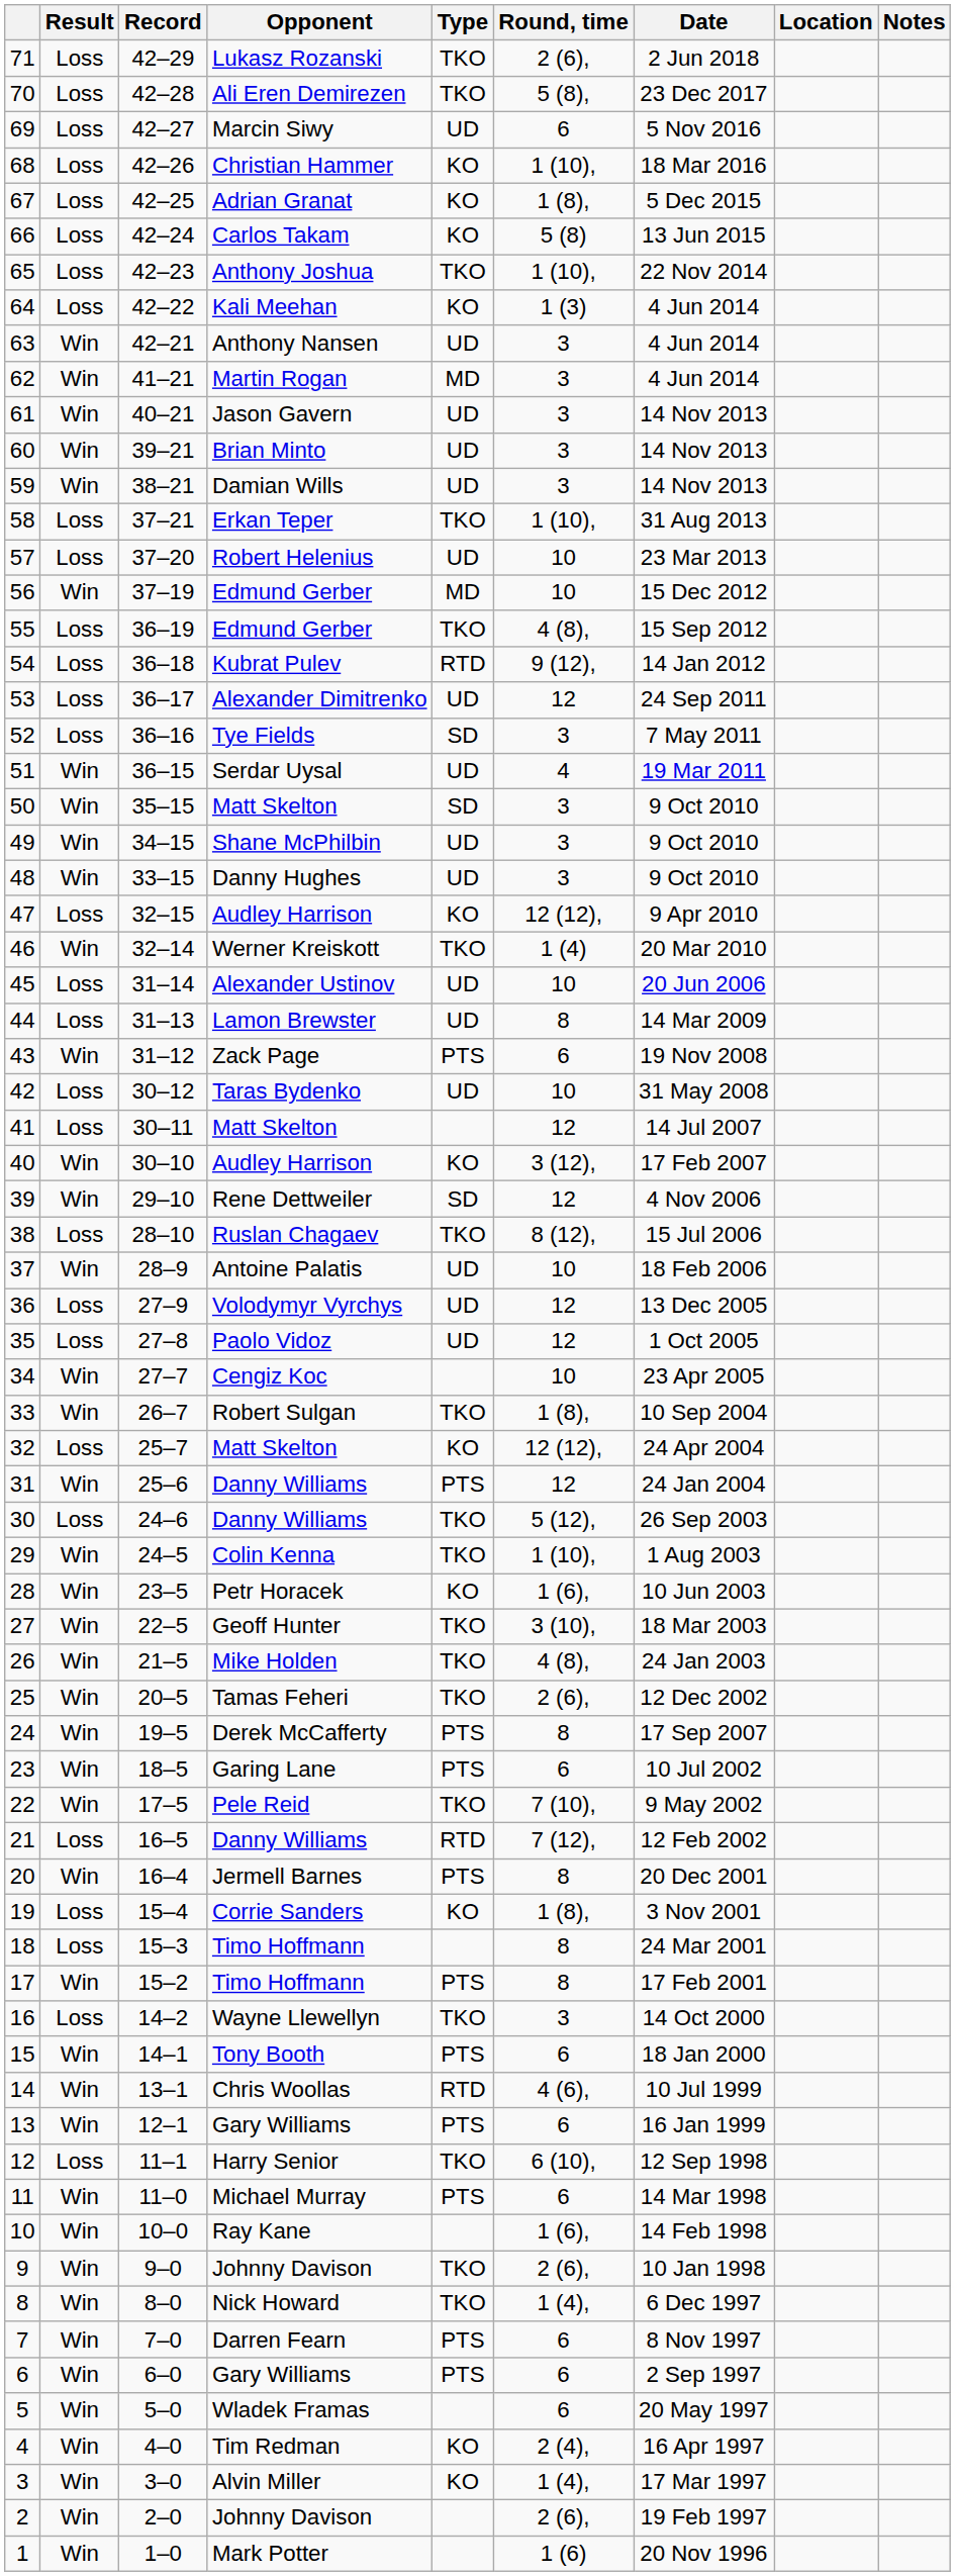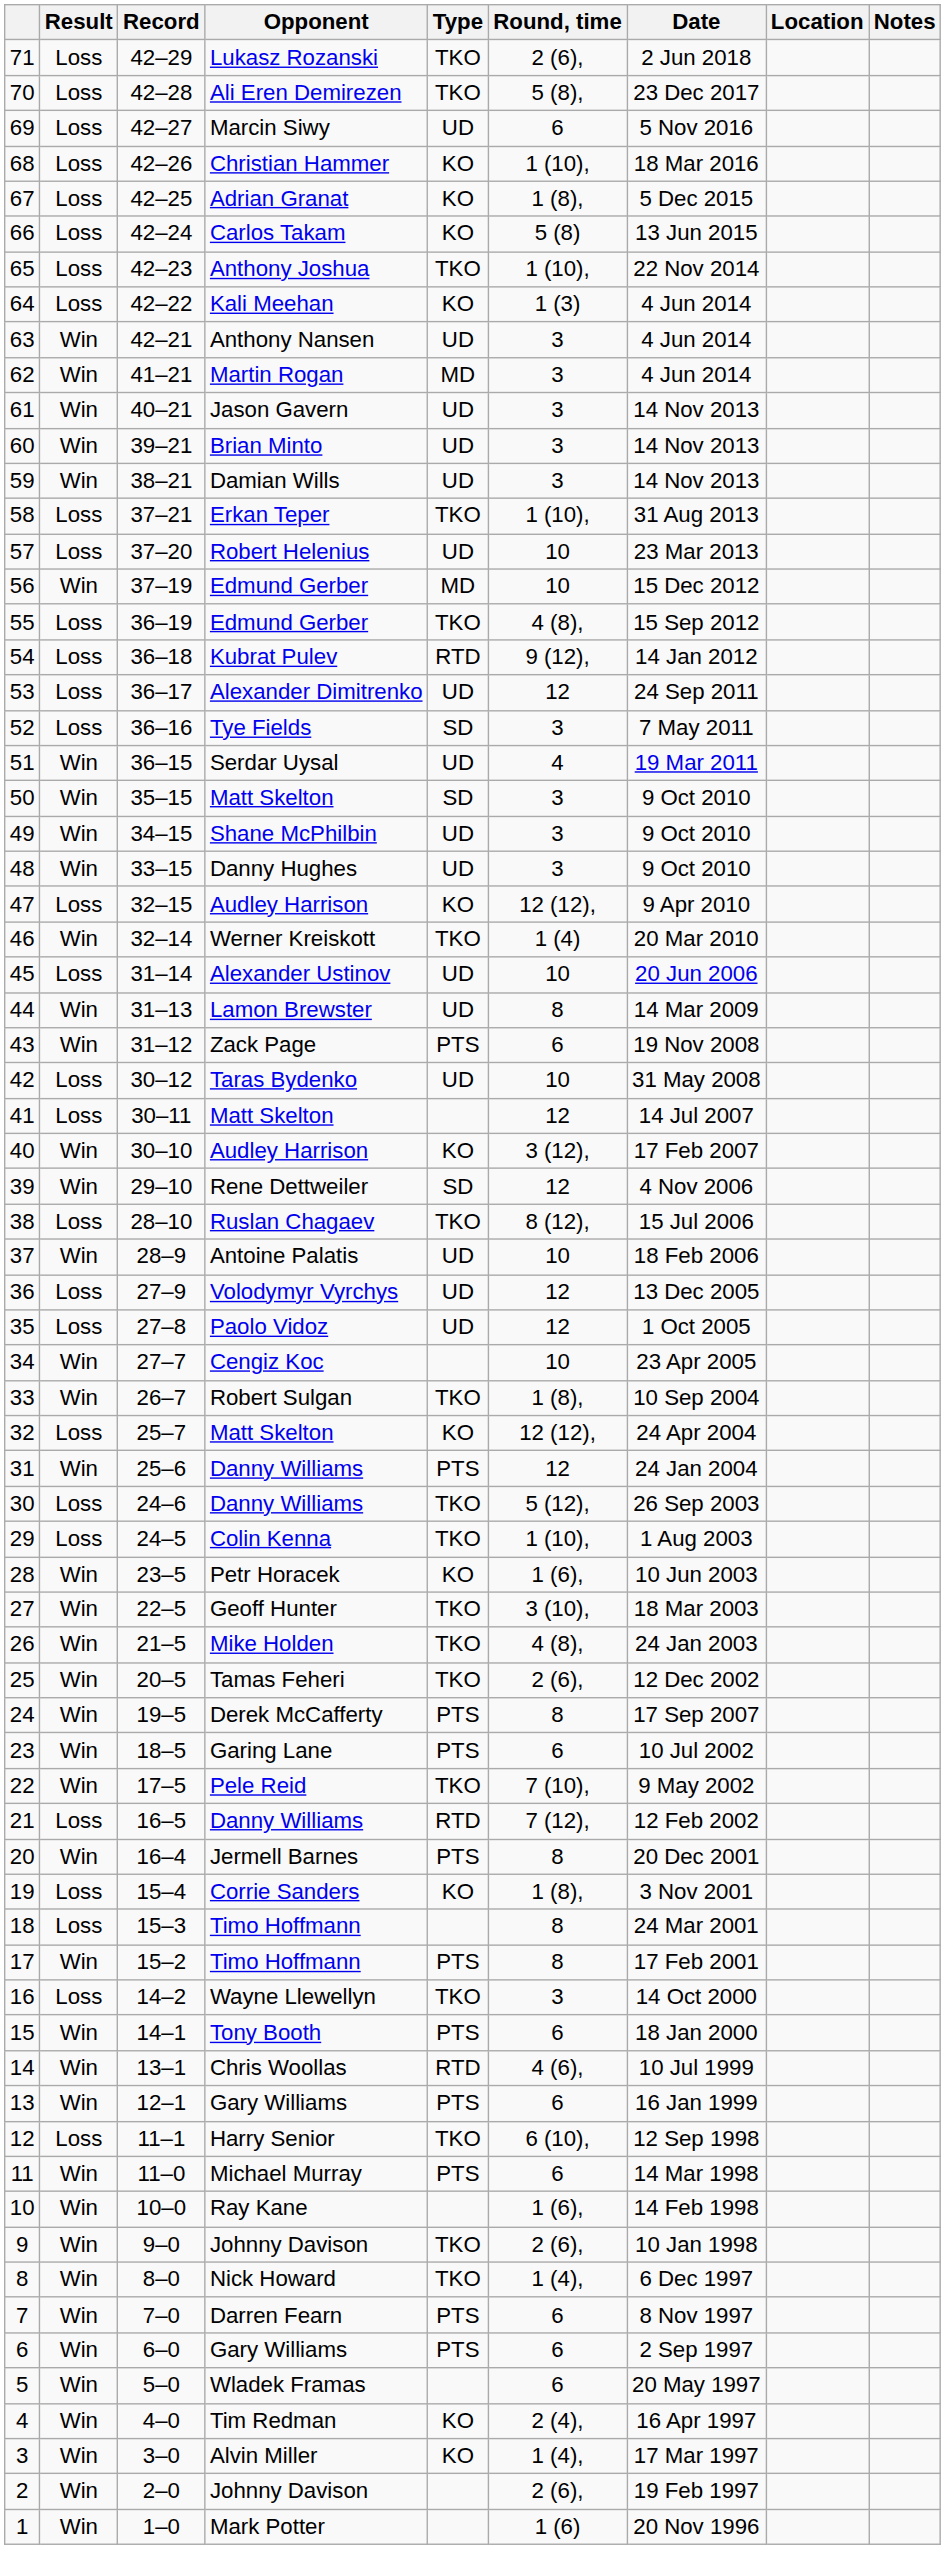44 | Result: Loss -> Win
29 | Result: Win -> Loss
